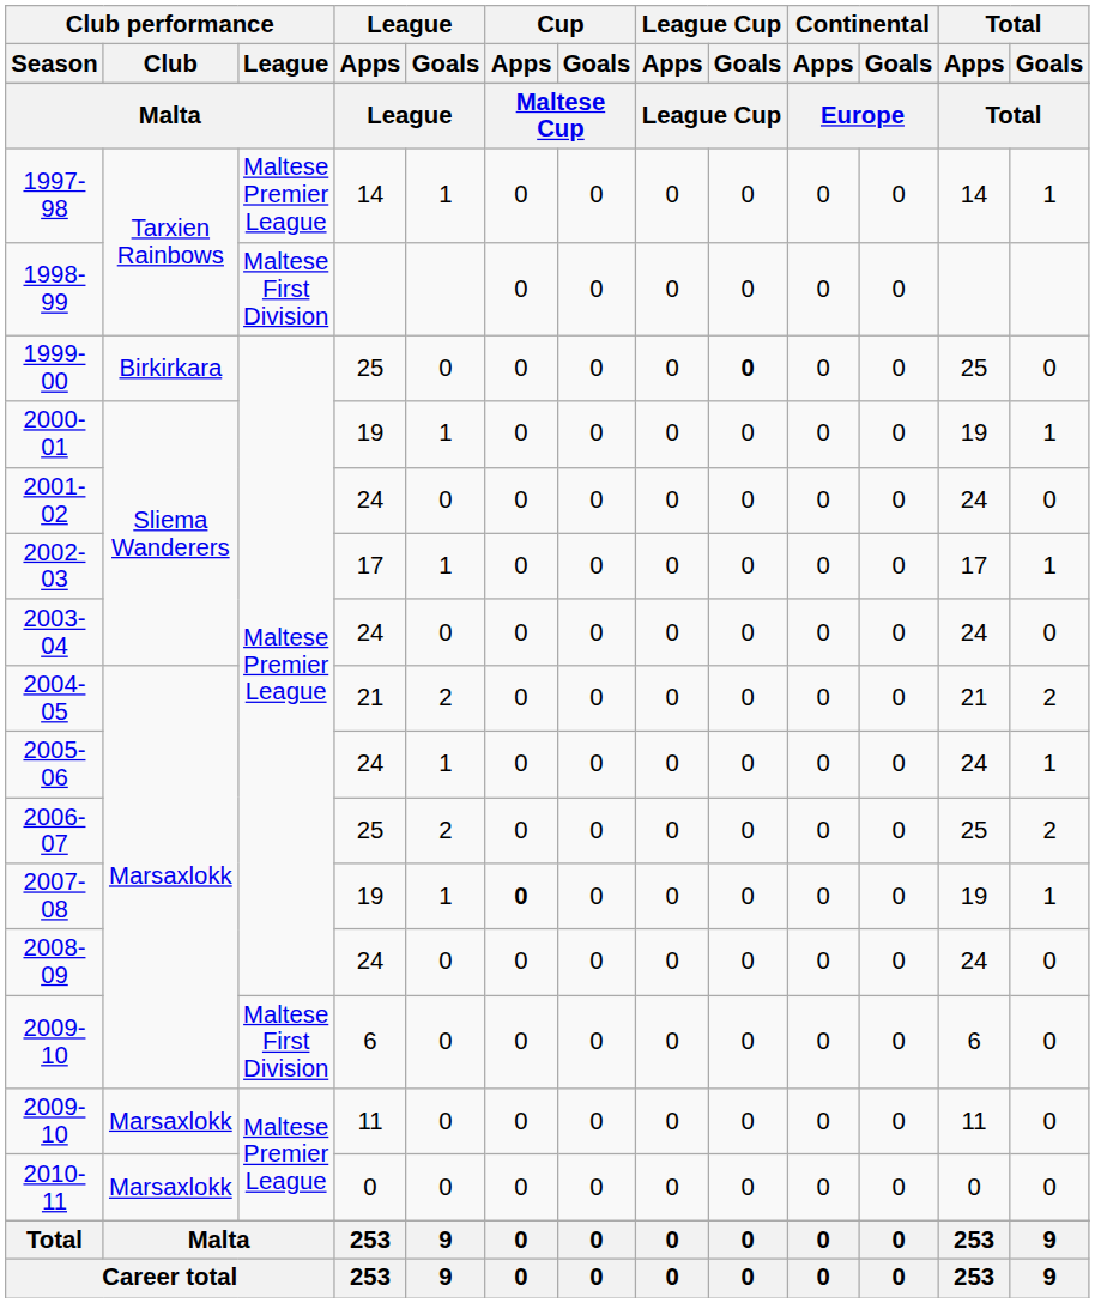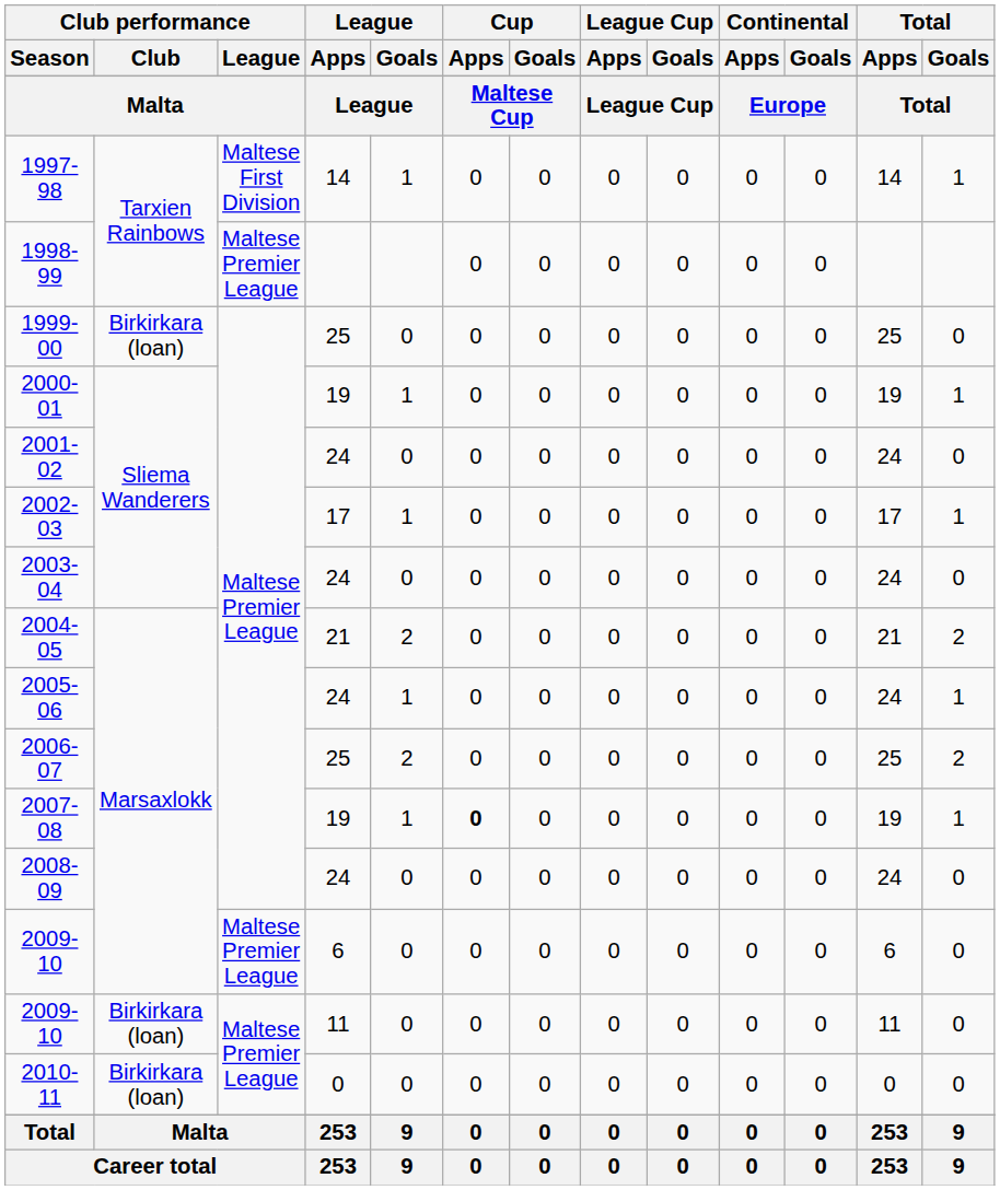1997-98 | Club performance / League: Maltese Premier League -> Maltese First Division
1998-99 | Club performance / League: Maltese First Division -> Maltese Premier League
1999-00 | Club performance / Club: Birkirkara -> Birkirkara (loan)
1999-00 | League Cup / Goals: bold -> normal
2009-10 / 6 | Club performance / League: Maltese First Division -> Maltese Premier League
2009-10 / 11 | Club performance / Club: Marsaxlokk -> Birkirkara (loan)
2010-11 | Club performance / Club: Marsaxlokk -> Birkirkara (loan)
